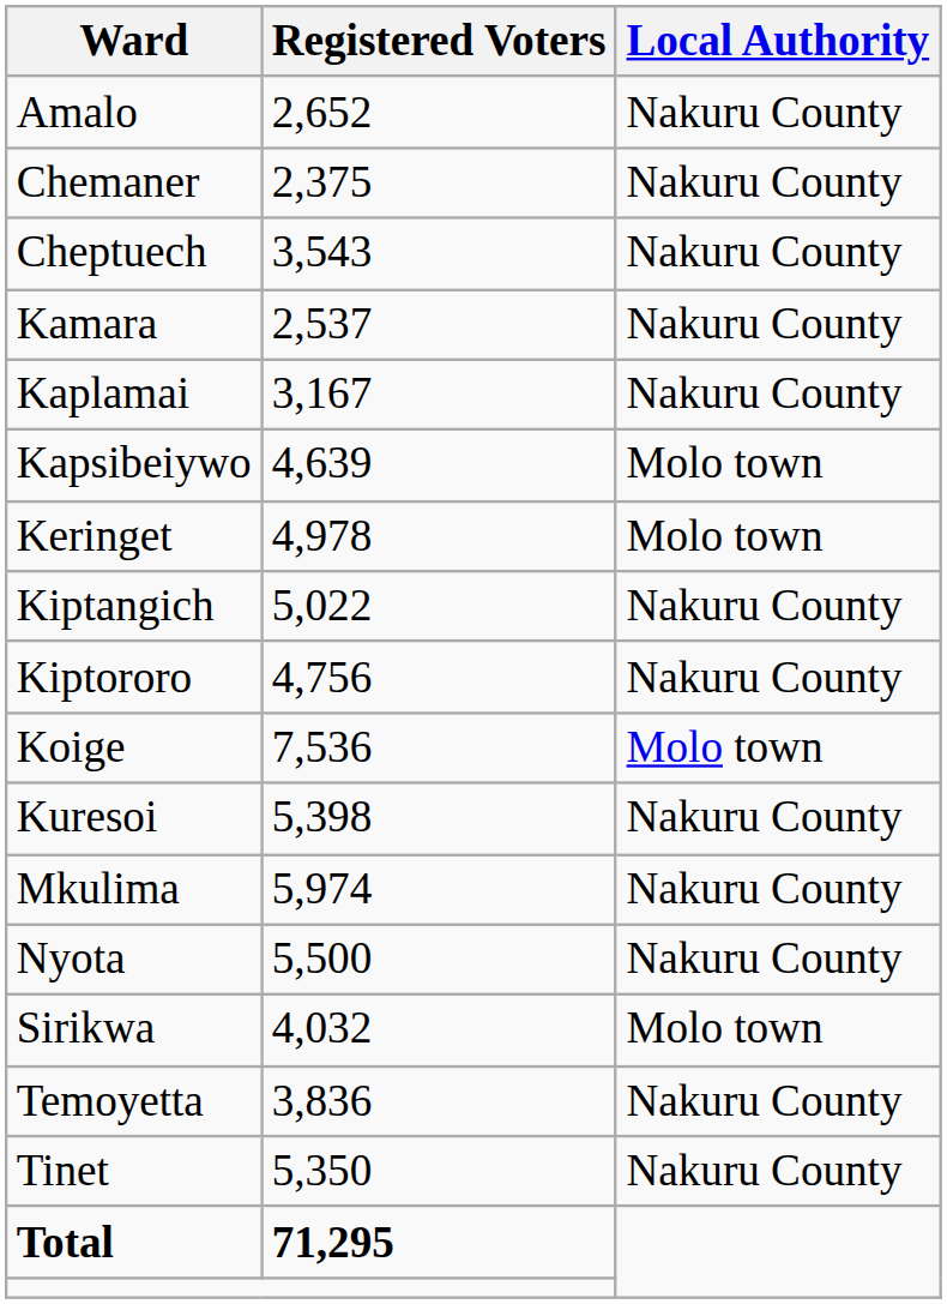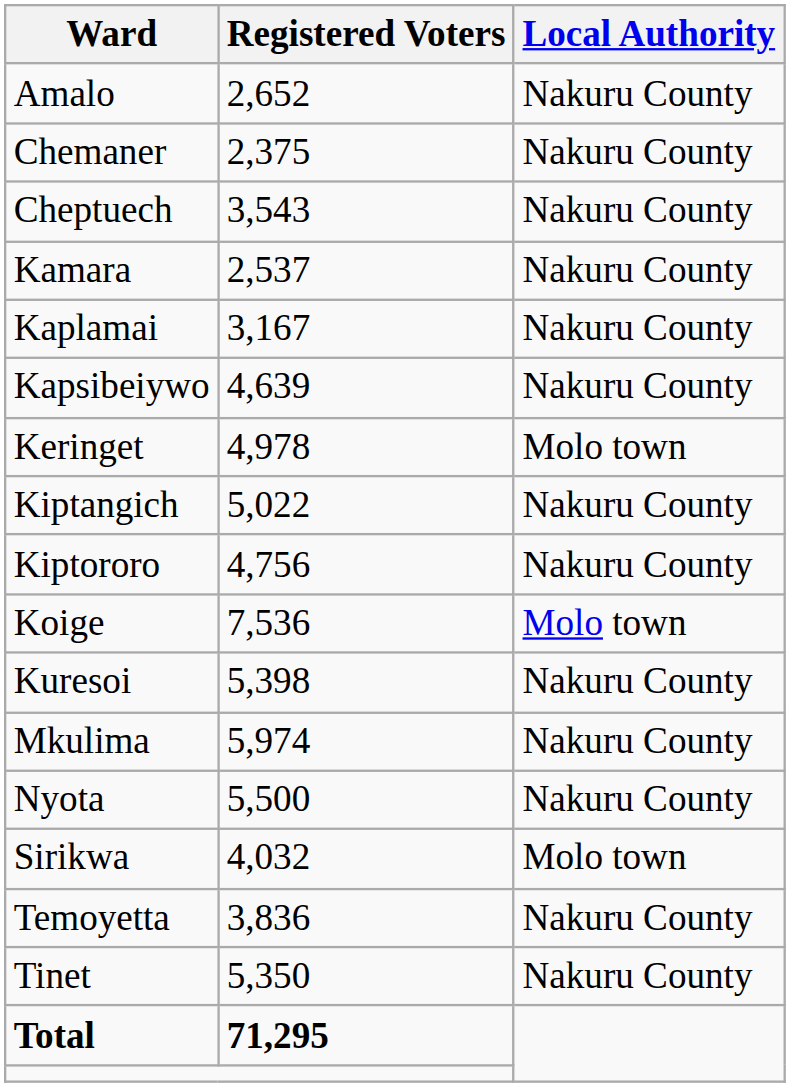Kapsibeiywo | Local Authority: Molo town -> Nakuru County
